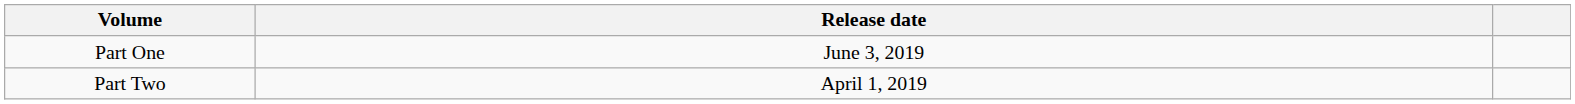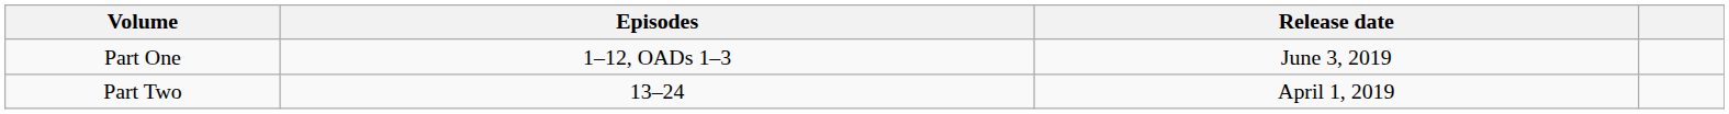+ column: Episodes | 1–12, OADs 1–3 | 13–24
